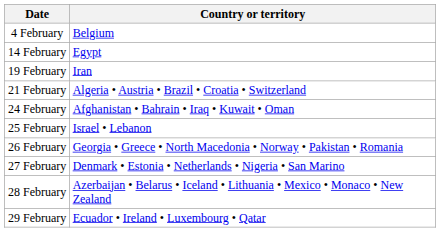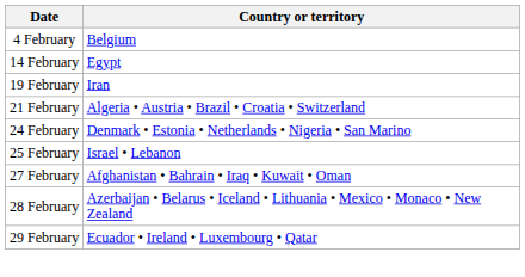24 February | Country or territory: Afghanistan • Bahrain • Iraq • Kuwait • Oman -> Denmark • Estonia • Netherlands • Nigeria • San Marino
- row: 26 February | Georgia • Greece • North Macedonia • Norway • Pakistan • Romania
27 February | Country or territory: Denmark • Estonia • Netherlands • Nigeria • San Marino -> Afghanistan • Bahrain • Iraq • Kuwait • Oman
